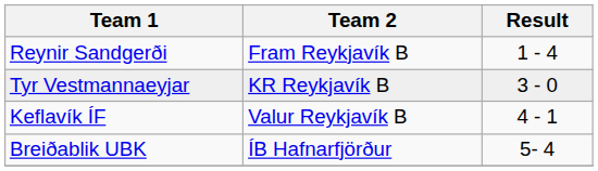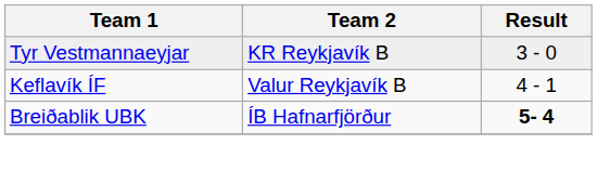- row: Reynir Sandgerði | Fram Reykjavík B | 1 - 4
Breiðablik UBK | Result: normal -> bold
